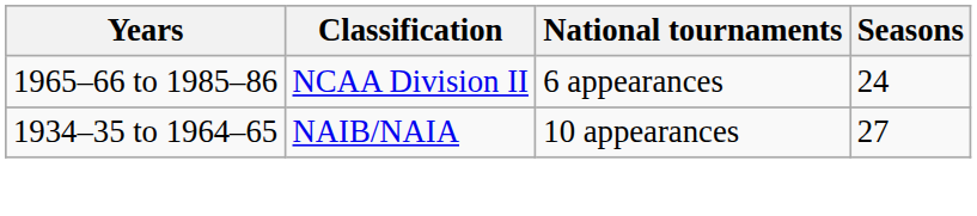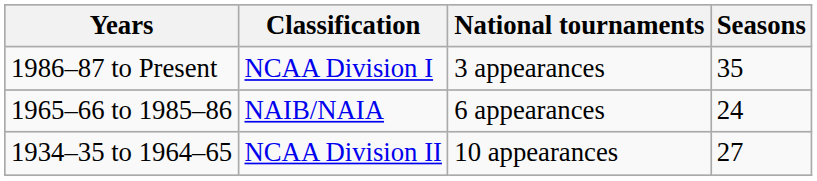+ row: 1986–87 to Present | NCAA Division I | 3 appearances | 35
1965–66 to 1985–86 | Classification: NCAA Division II -> NAIB/NAIA
1934–35 to 1964–65 | Classification: NAIB/NAIA -> NCAA Division II
